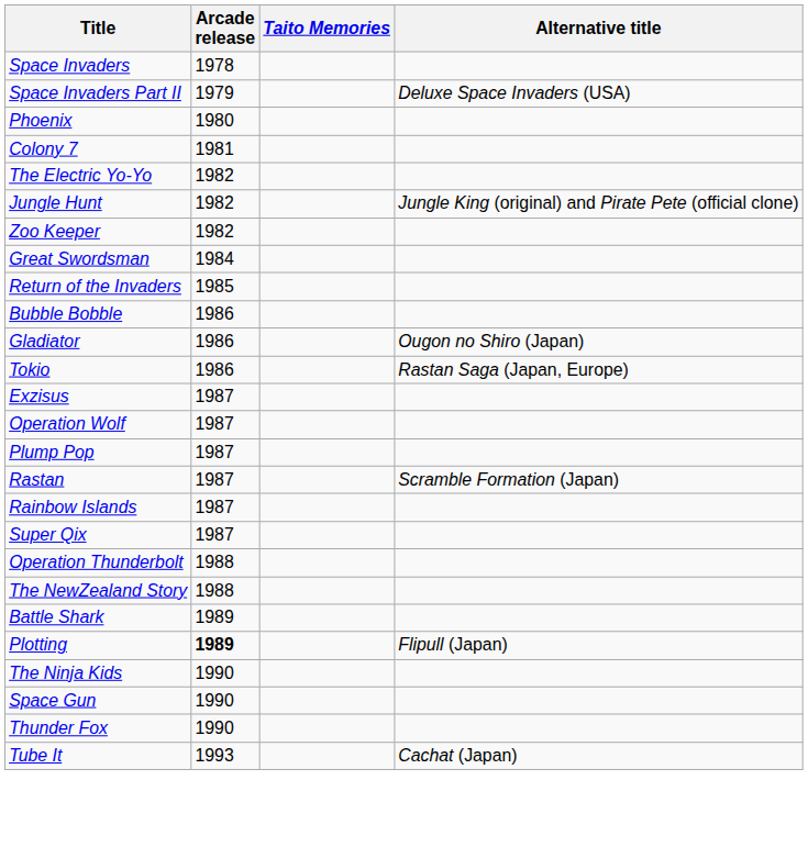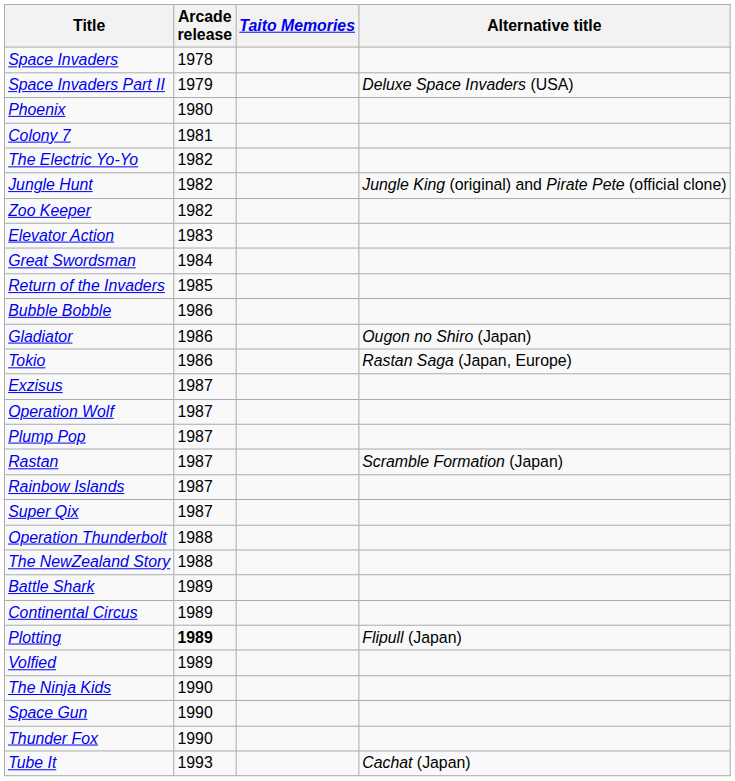+ row: Elevator Action | 1983
+ row: Continental Circus | 1989
+ row: Volfied | 1989
